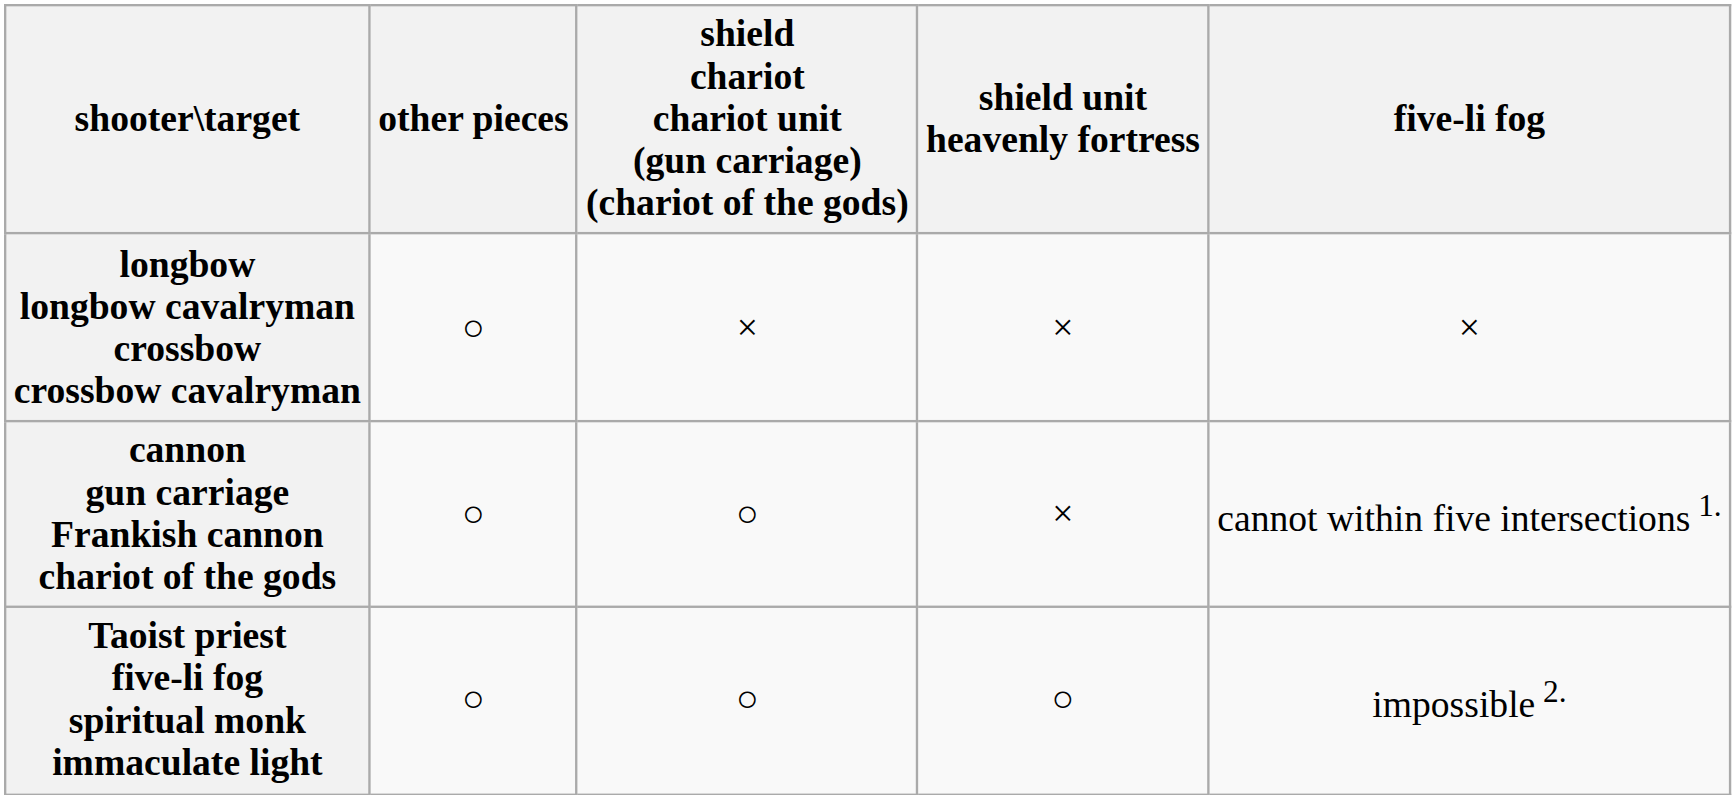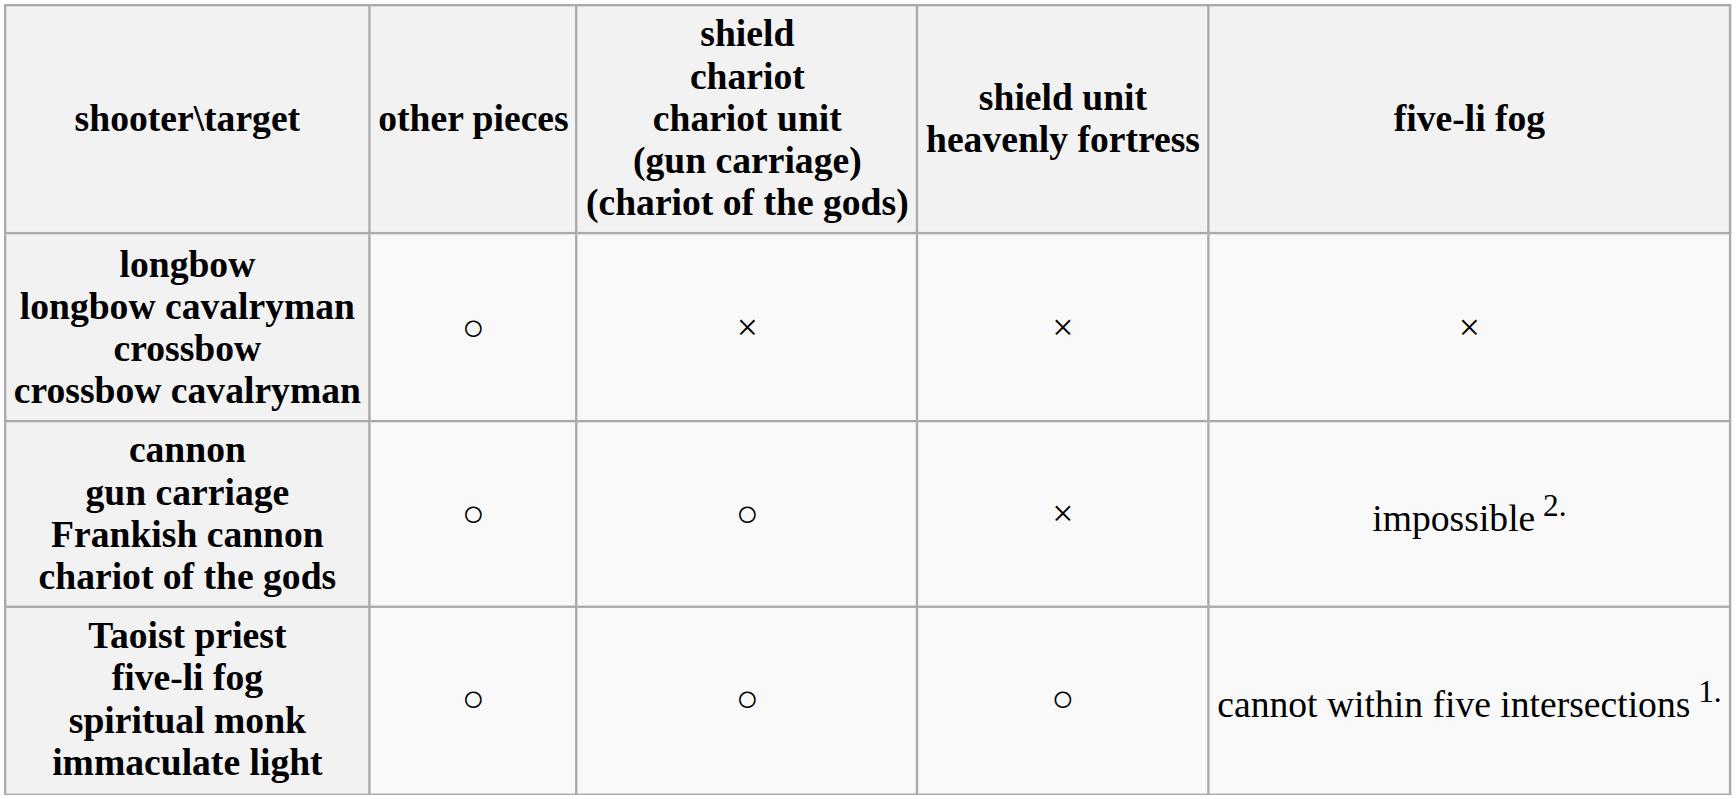cannon gun carriage Frankish cannon chariot of the gods | five-li fog: cannot within five intersections 1. -> impossible 2.
Taoist priest five-li fog spiritual monk immaculate light | five-li fog: impossible 2. -> cannot within five intersections 1.
